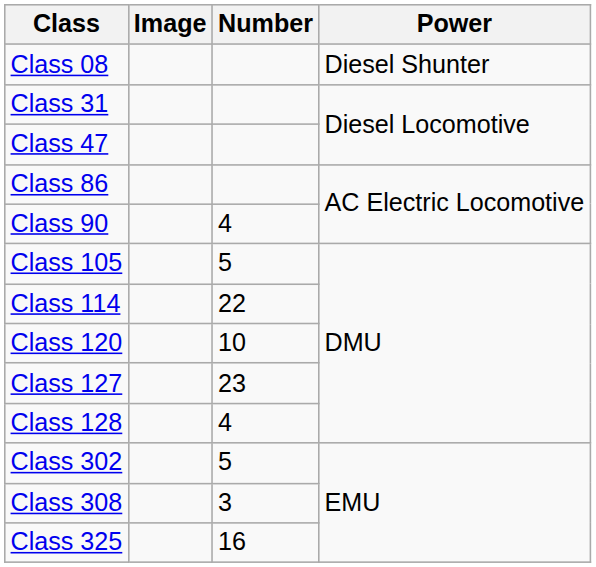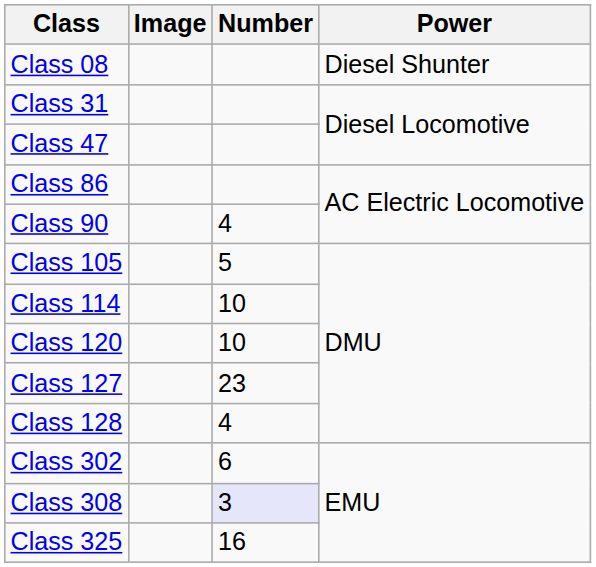Class 114 | Number: 22 -> 10
Class 302 | Number: 5 -> 6
Class 308 | Number: no background -> lavender background
